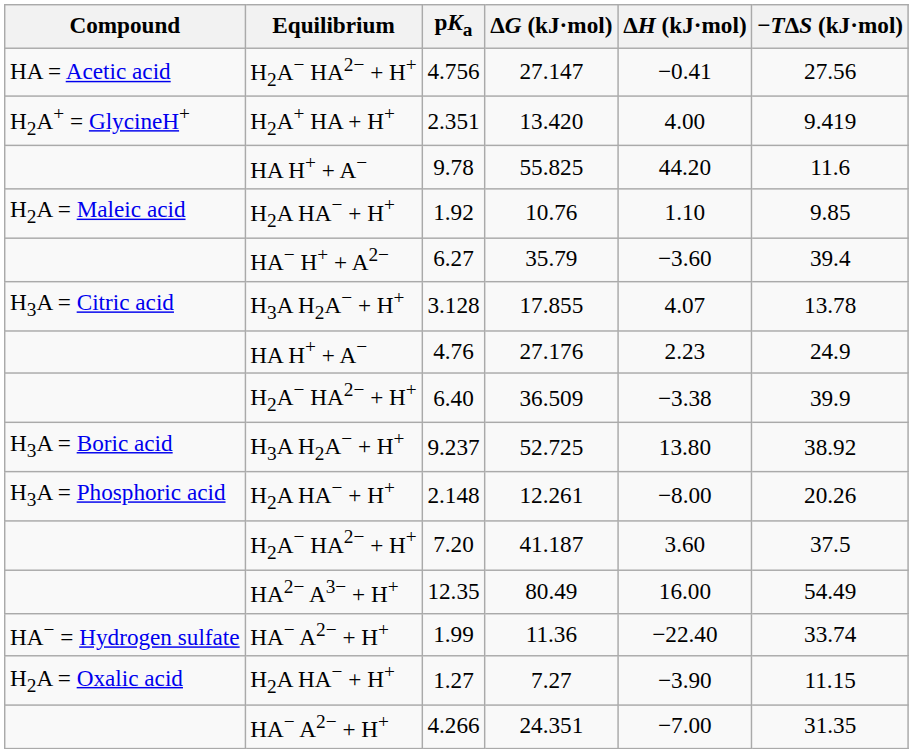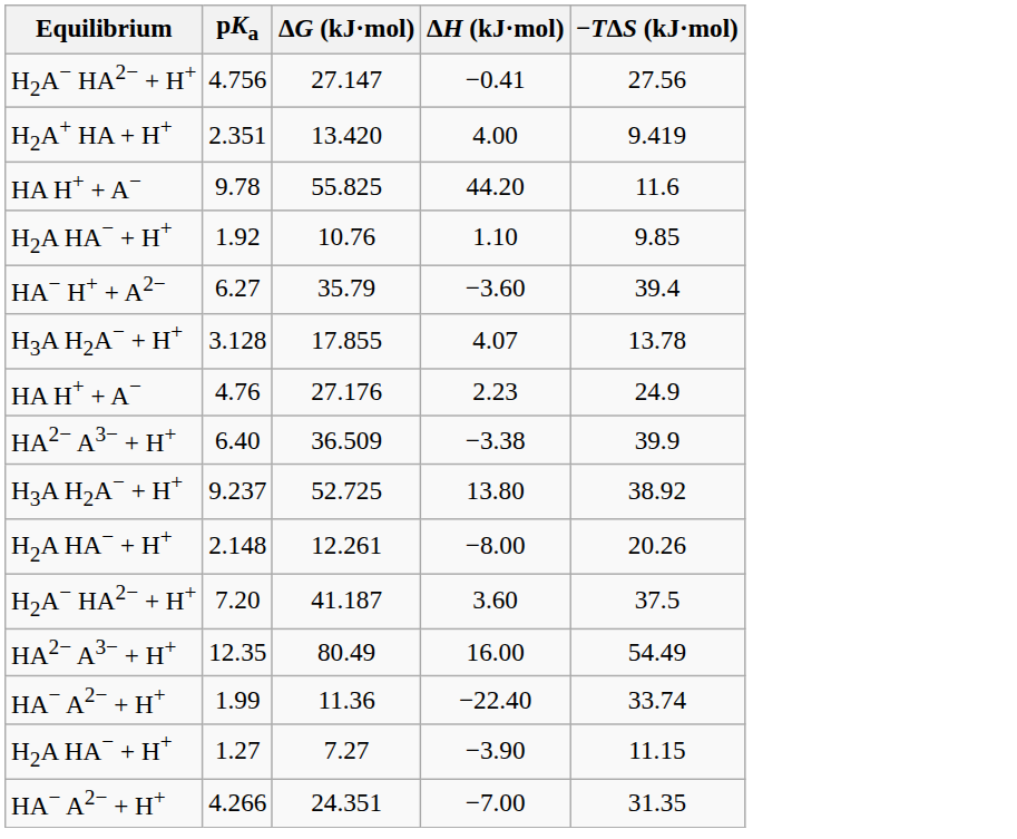- column: Compound | HA = Acetic acid | H2A+ = GlycineH+ | H2A = Maleic acid | H3A = Citric acid | H3A = Boric acid | H3A = Phosphoric acid | HA− = Hydrogen sulfate | H2A = Oxalic acid
6.40 | Equilibrium: H2A− HA2− + H+ -> HA2− A3− + H+
